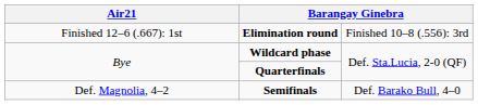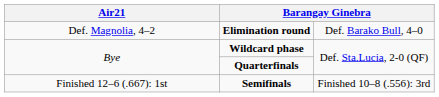Elimination round | column 1: Finished 12–6 (.667): 1st -> Def. Magnolia, 4–2
Elimination round | column 4: Finished 10–8 (.556): 3rd -> Def. Barako Bull, 4–0
Semifinals | column 1: Def. Magnolia, 4–2 -> Finished 12–6 (.667): 1st
Semifinals | column 4: Def. Barako Bull, 4–0 -> Finished 10–8 (.556): 3rd
